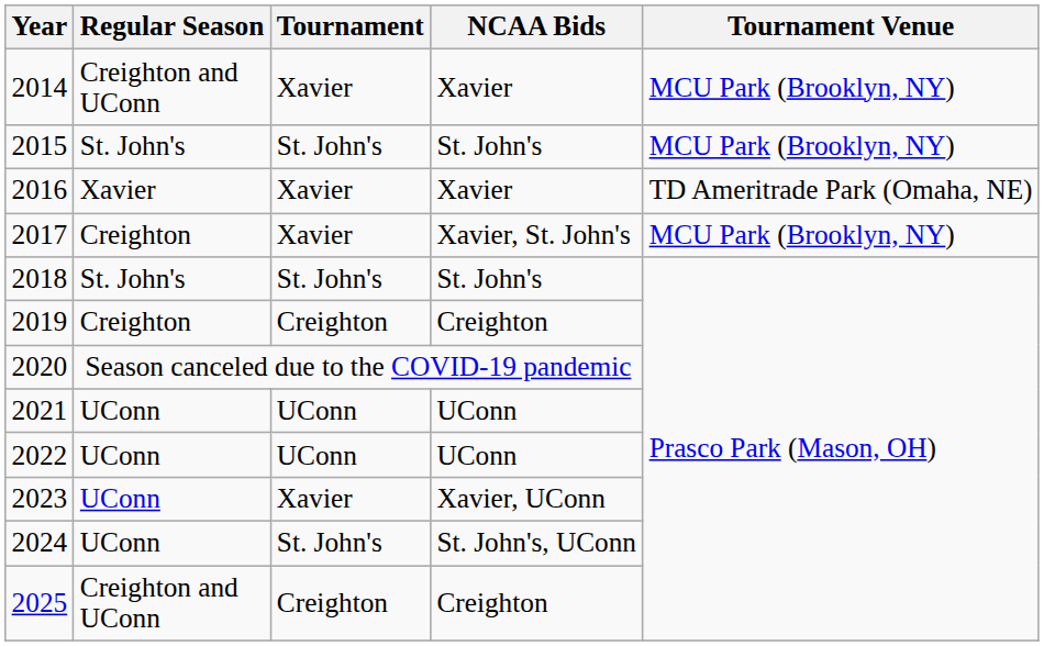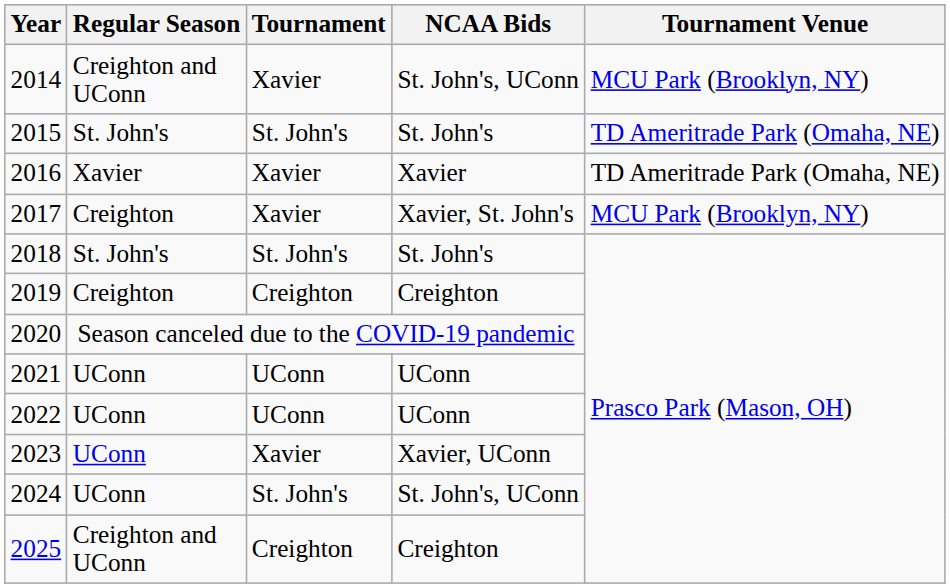2014 | NCAA Bids: Xavier -> St. John's, UConn
2015 | Tournament Venue: MCU Park (Brooklyn, NY) -> TD Ameritrade Park (Omaha, NE)
